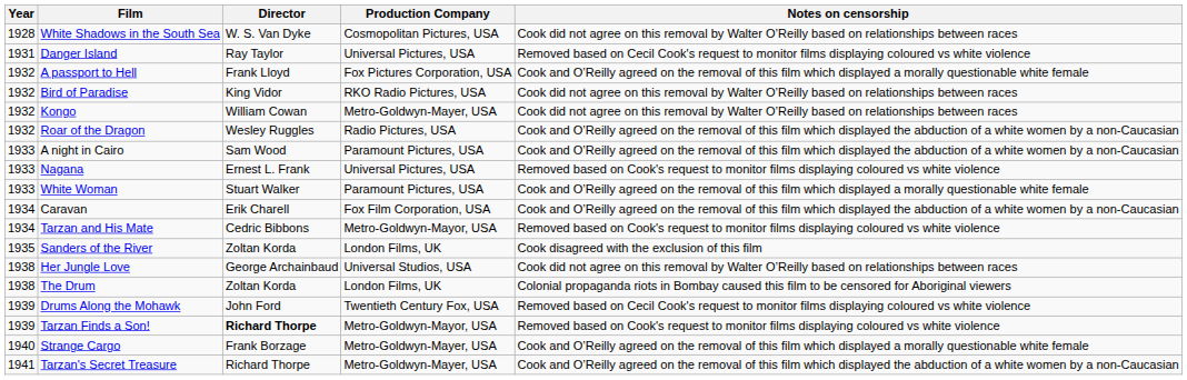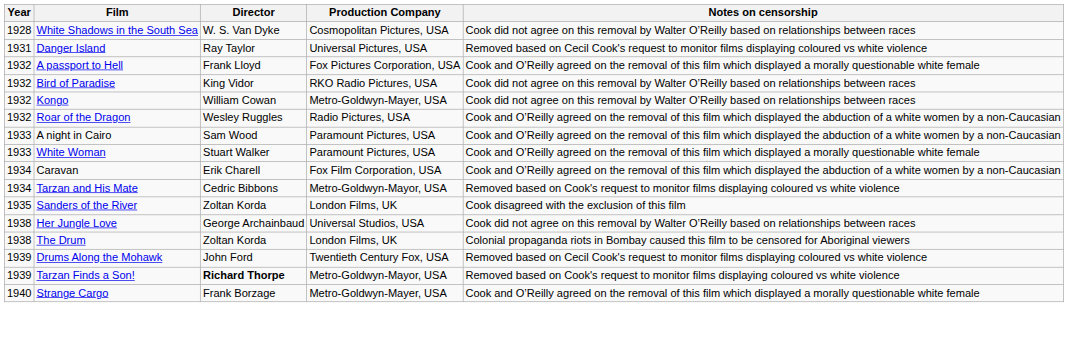- row: 1933 | Nagana | Ernest L. Frank | Universal Pictures, USA | Removed based on Cook's request to monitor films displaying coloured vs white violence
- row: 1941 | Tarzan's Secret Treasure | Richard Thorpe | Metro-Goldwyn-Mayer, USA | Cook and O’Reilly agreed on the removal of this film which displayed the abduction of a white women by a non-Caucasian
